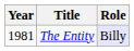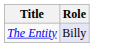- column: Year | 1981
